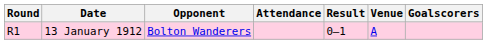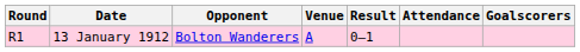columns swapped: Venue <-> Attendance
